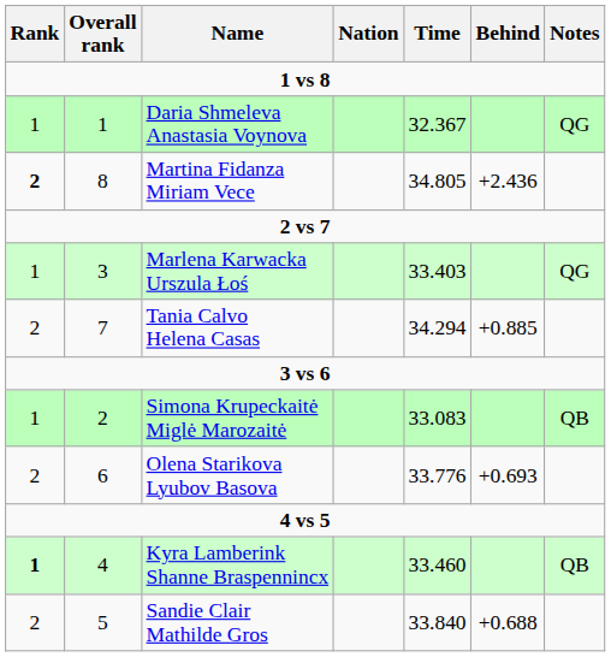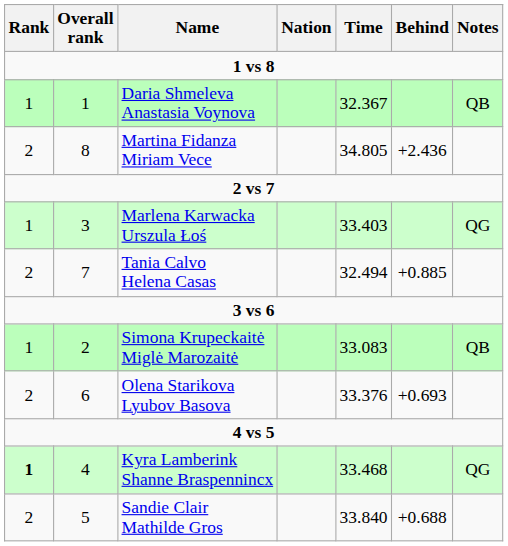Daria Shmeleva Anastasia Voynova | Notes: QG -> QB
Martina Fidanza Miriam Vece | Rank: bold -> normal
Tania Calvo Helena Casas | Time: 34.294 -> 32.494
Olena Starikova Lyubov Basova | Time: 33.776 -> 33.376
Kyra Lamberink Shanne Braspennincx | Time: 33.460 -> 33.468
Kyra Lamberink Shanne Braspennincx | Notes: QB -> QG
